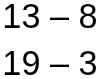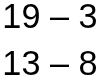rows swapped: 13 – 8 <-> 19 – 3
